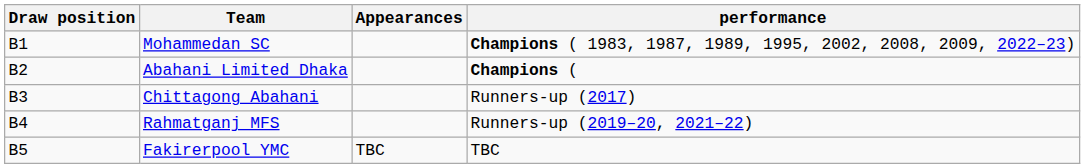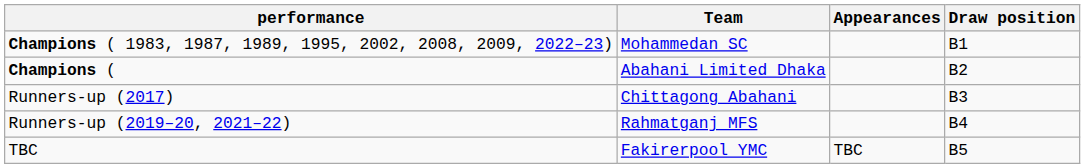columns swapped: Draw position <-> performance
